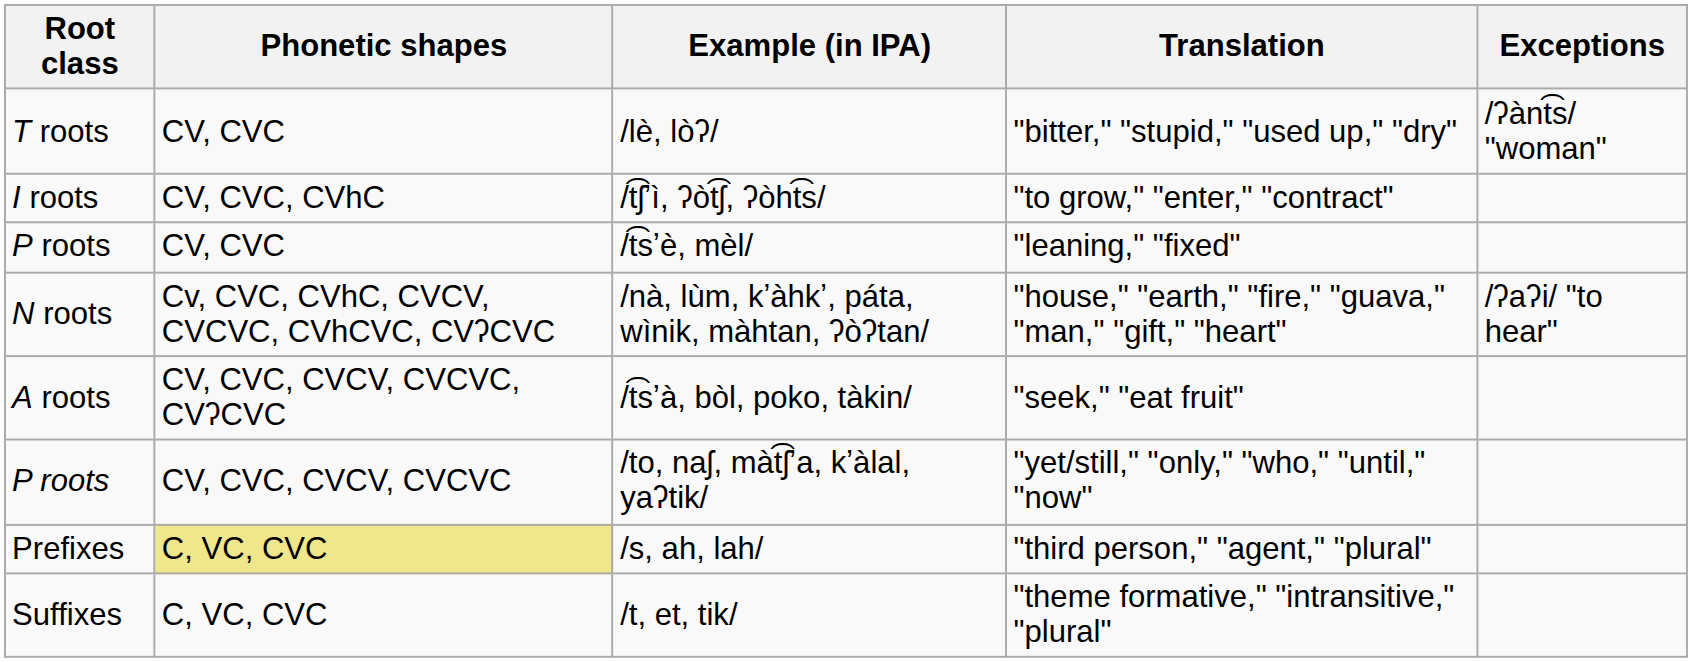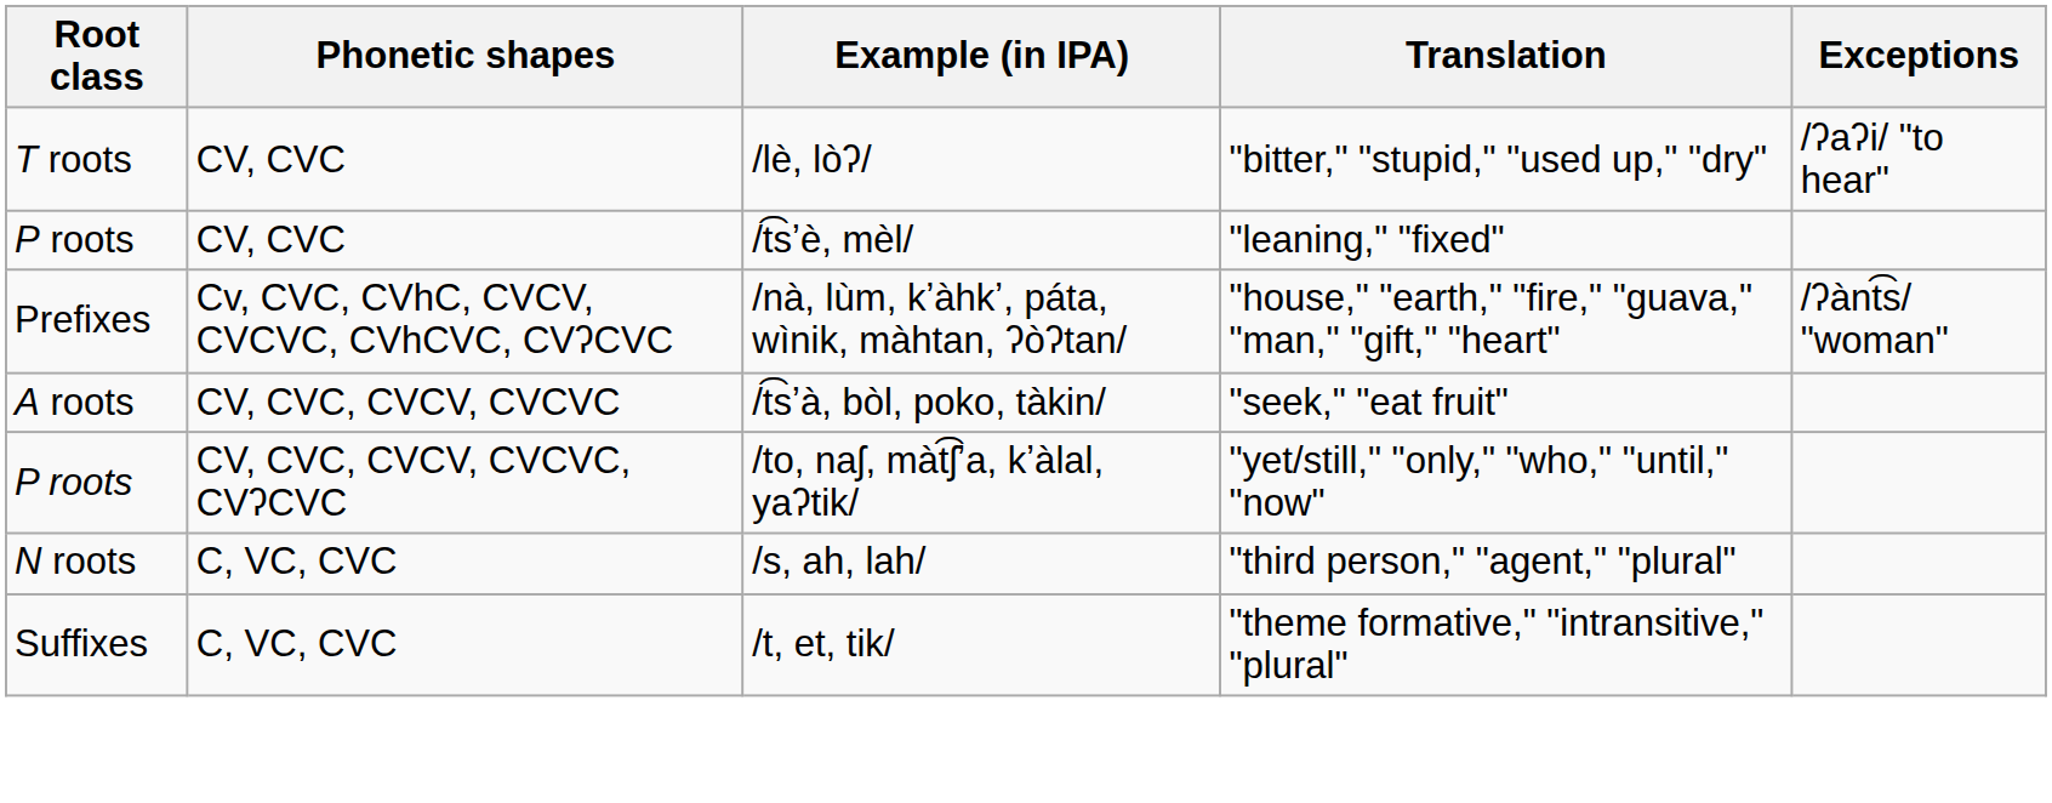/lè, lòʔ/ | Exceptions: /ʔànt͡s/ "woman" -> /ʔaʔi/ "to hear"
- row: I roots | CV, CVC, CVhC | /t͡ʃʼì, ʔòt͡ʃ, ʔòht͡s/ | "to grow," "enter," "contract"
/nà, lùm, kʼàhkʼ, páta, wìnik, màhtan, ʔòʔtan/ | Root class: N roots -> Prefixes
/nà, lùm, kʼàhkʼ, páta, wìnik, màhtan, ʔòʔtan/ | Exceptions: /ʔaʔi/ "to hear" -> /ʔànt͡s/ "woman"
/t͡sʼà, bòl, poko, tàkin/ | Phonetic shapes: CV, CVC, CVCV, CVCVC, CVʔCVC -> CV, CVC, CVCV, CVCVC
/to, naʃ, màt͡ʃʼa, kʼàlal, yaʔtik/ | Phonetic shapes: CV, CVC, CVCV, CVCVC -> CV, CVC, CVCV, CVCVC, CVʔCVC
/s, ah, lah/ | Root class: Prefixes -> N roots
/s, ah, lah/ | Phonetic shapes: khaki background -> no background
